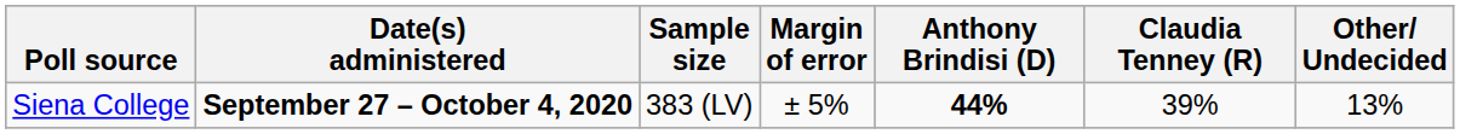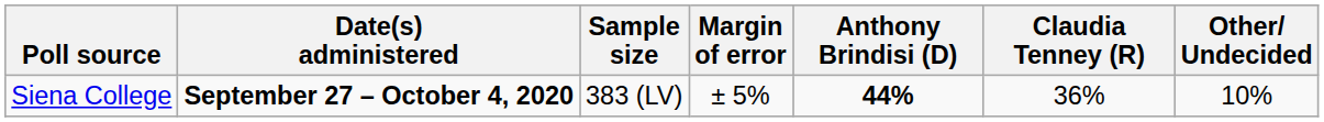Siena College | Claudia Tenney (R): 39% -> 36%
Siena College | Other/ Undecided: 13% -> 10%
